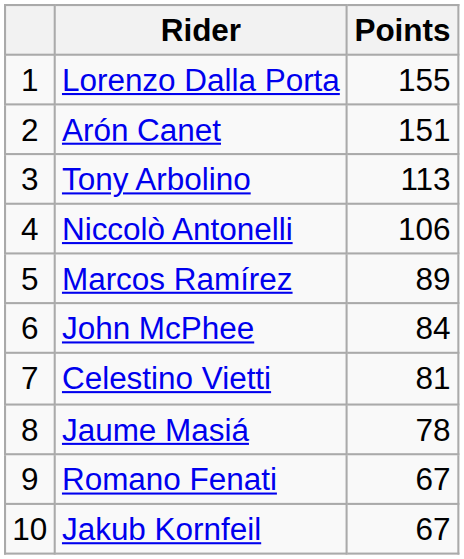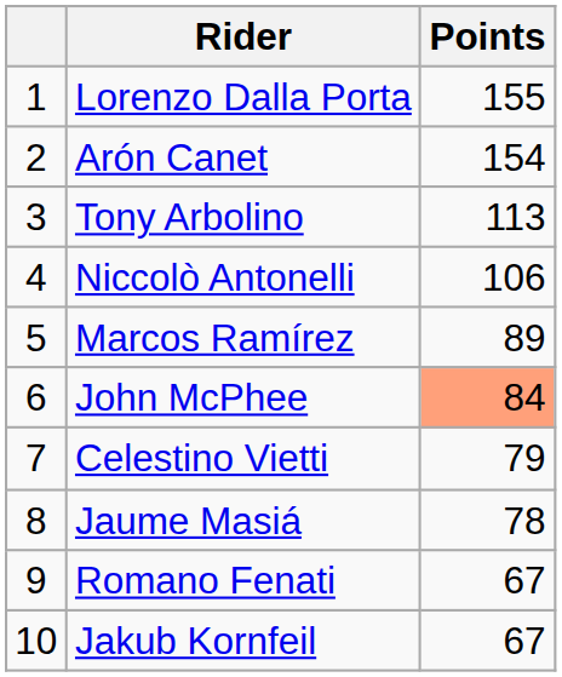Arón Canet | Points: 151 -> 154
John McPhee | Points: no background -> lightsalmon background
Celestino Vietti | Points: 81 -> 79
